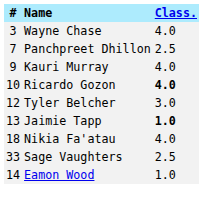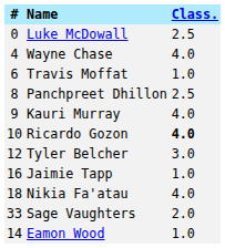+ row: 0 | Luke McDowall | 2.5
Wayne Chase | #: 3 -> 4
+ row: 6 | Travis Moffat | 1.0
Panchpreet Dhillon | #: 7 -> 8
Jaimie Tapp | #: 13 -> 16
Jaimie Tapp | Class.: bold -> normal
Sage Vaughters | Class.: 2.5 -> 2.0
